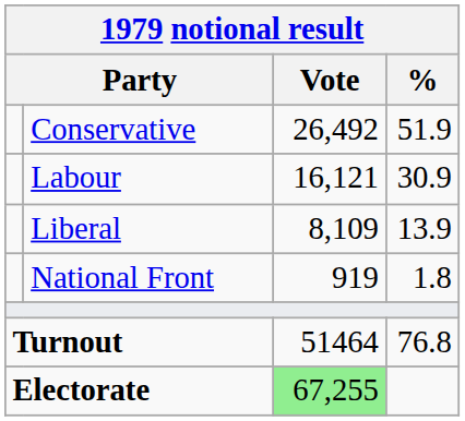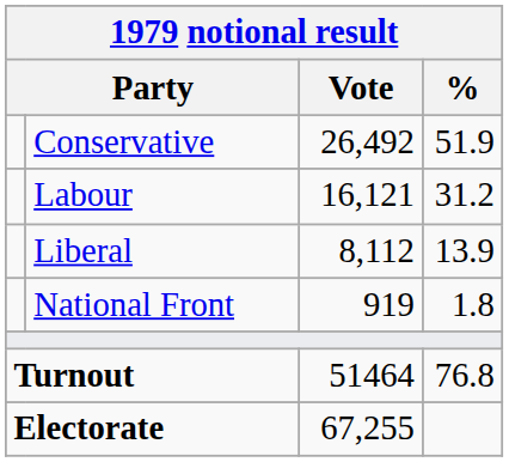Labour | %: 30.9 -> 31.2
Liberal | Vote: 8,109 -> 8,112
Electorate | Vote: lightgreen background -> no background
